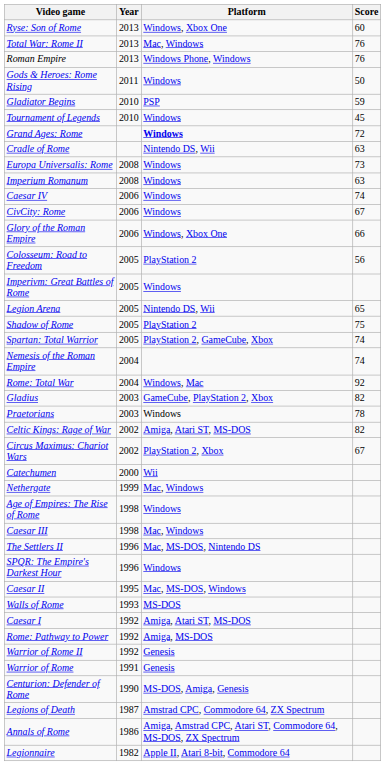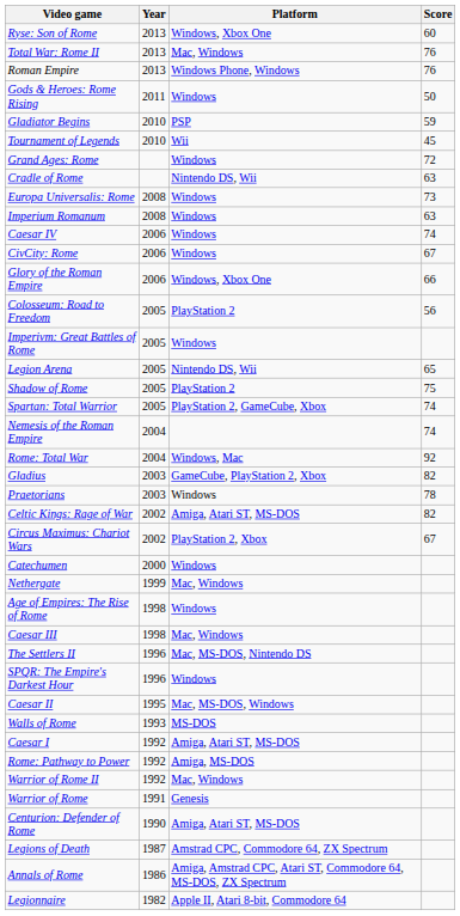Tournament of Legends | Platform: Windows -> Wii
Grand Ages: Rome | Platform: bold -> normal
Catechumen | Platform: Wii -> Windows
Warrior of Rome II | Platform: Genesis -> Mac, Windows
Centurion: Defender of Rome | Platform: MS-DOS, Amiga, Genesis -> Amiga, Atari ST, MS-DOS
